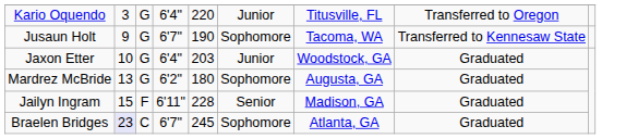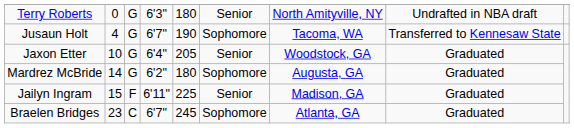+ row: Terry Roberts | 0 | G | 6'3" | 180 | Senior | North Amityville, NY | Undrafted in NBA draft
- row: Kario Oquendo | 3 | G | 6'4" | 220 | Junior | Titusville, FL | Transferred to Oregon
Jusaun Holt | column 2: 9 -> 4
Jaxon Etter | column 5: 203 -> 205
Jaxon Etter | column 6: Junior -> Senior
Mardrez McBride | column 2: 13 -> 14
Jailyn Ingram | column 5: 228 -> 225
Braelen Bridges | column 2: lavender background -> no background
